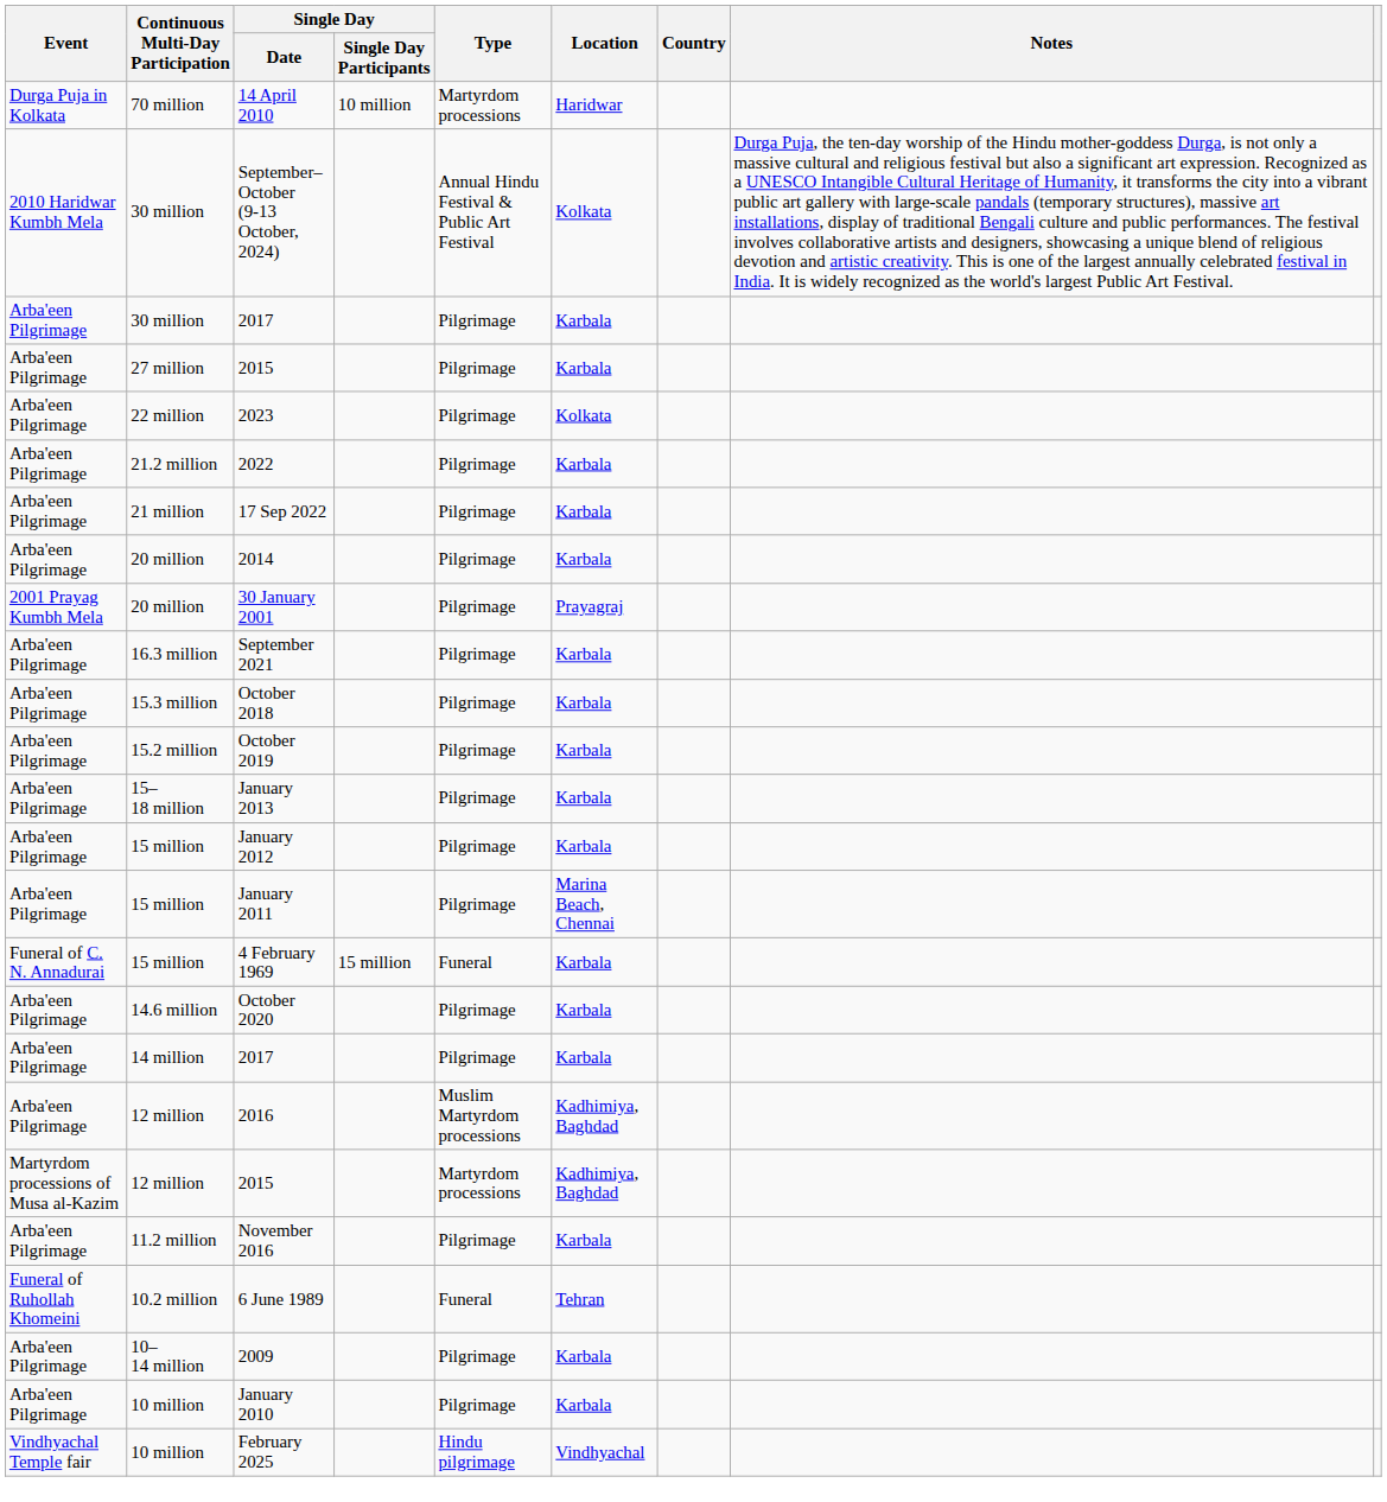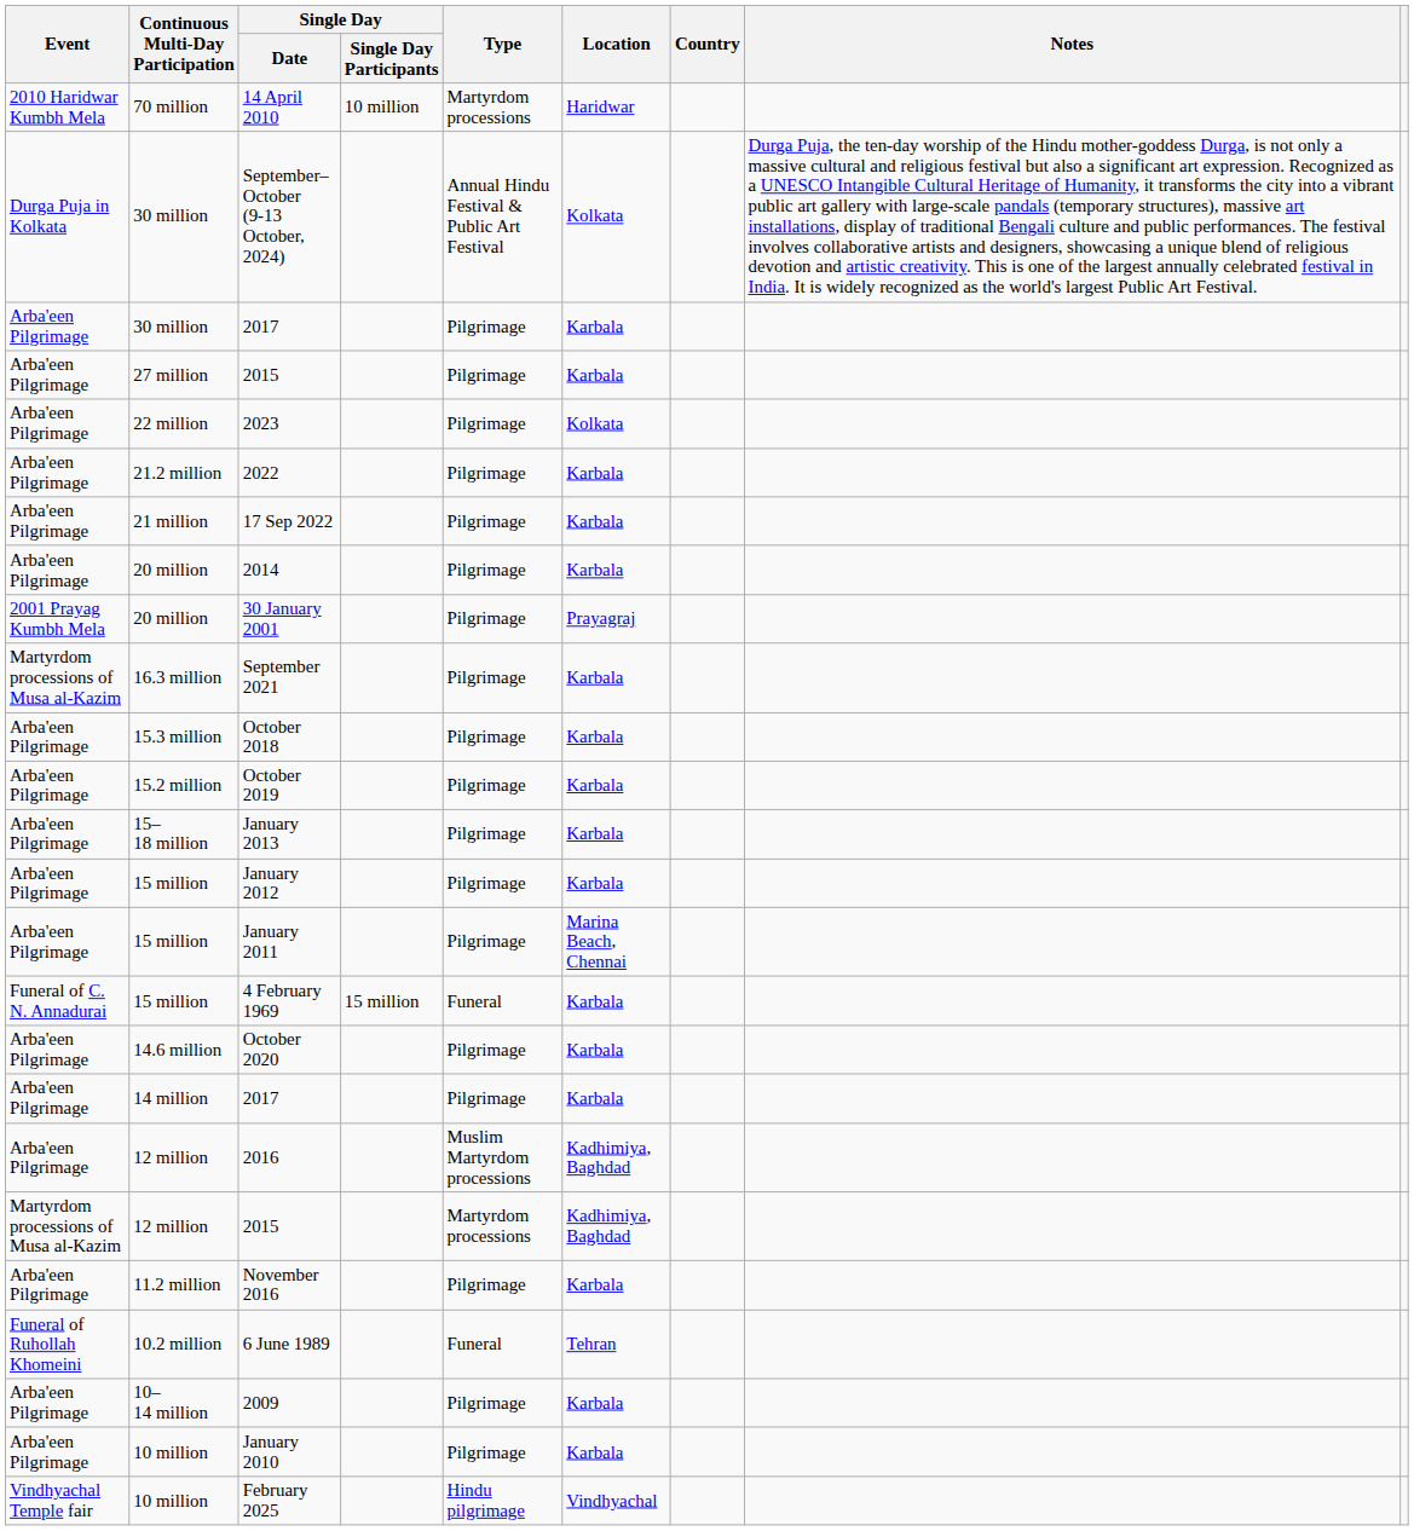14 April 2010 | Event: Durga Puja in Kolkata -> 2010 Haridwar Kumbh Mela
September–October (9-13 October, 2024) | Event: 2010 Haridwar Kumbh Mela -> Durga Puja in Kolkata
September 2021 | Event: Arba'een Pilgrimage -> Martyrdom processions of Musa al-Kazim
